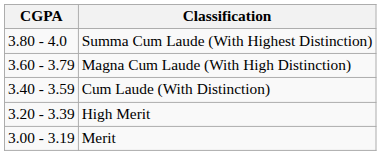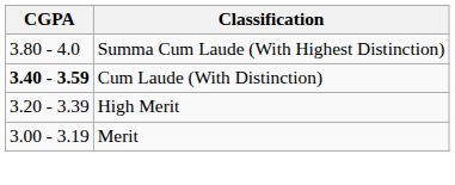- row: 3.60 - 3.79 | Magna Cum Laude (With High Distinction)
Cum Laude (With Distinction) | CGPA: normal -> bold
